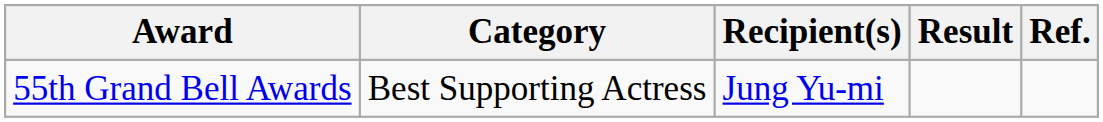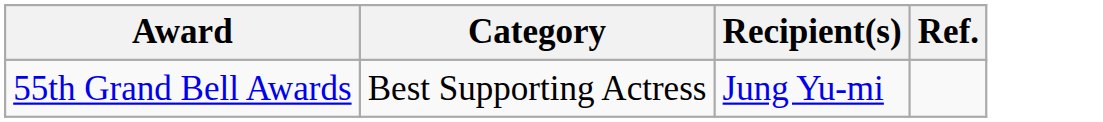- column: Result
